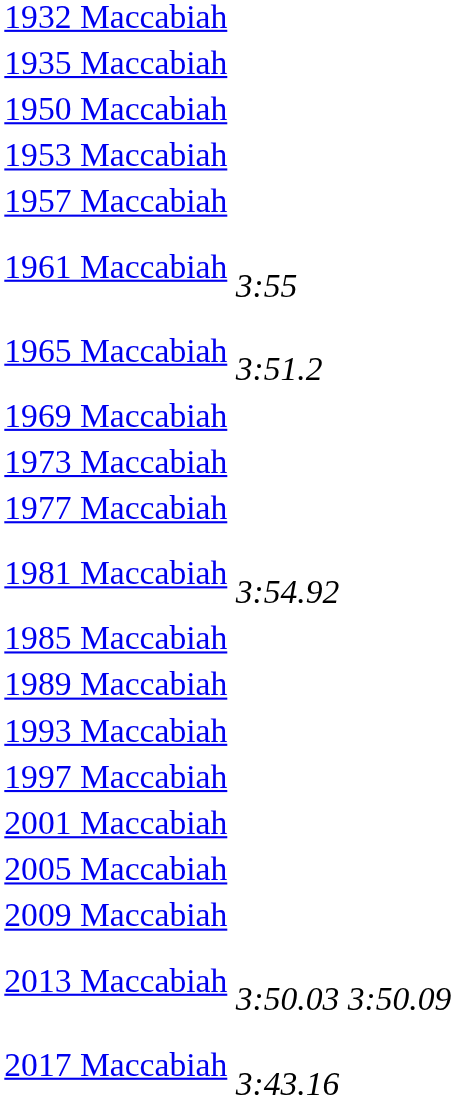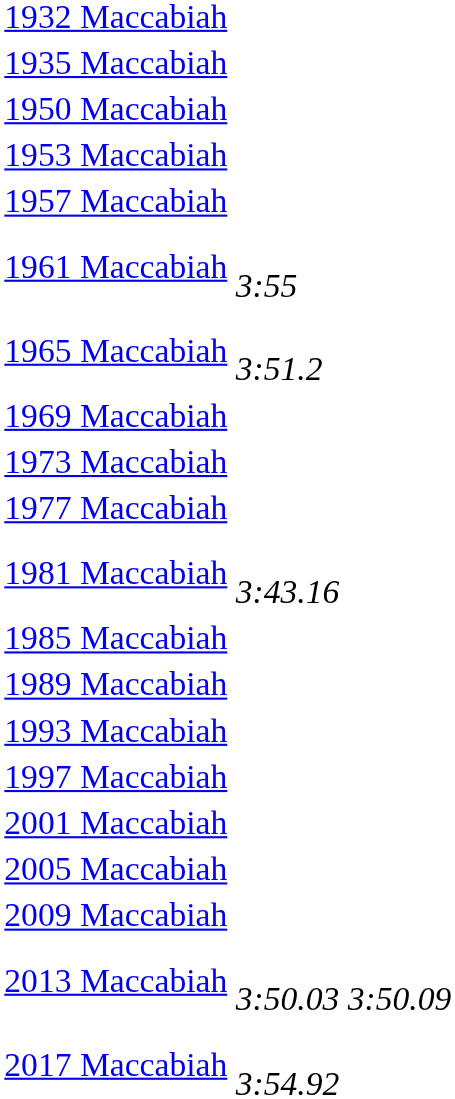1981 Maccabiah | column 2: 3:54.92 -> 3:43.16
2017 Maccabiah | column 2: 3:43.16 -> 3:54.92
